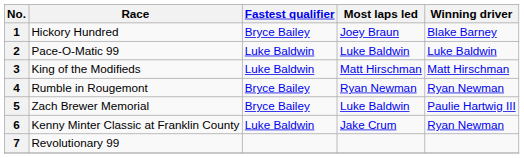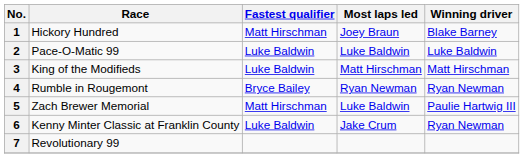1 | Fastest qualifier: Bryce Bailey -> Matt Hirschman
5 | Fastest qualifier: Bryce Bailey -> Matt Hirschman
